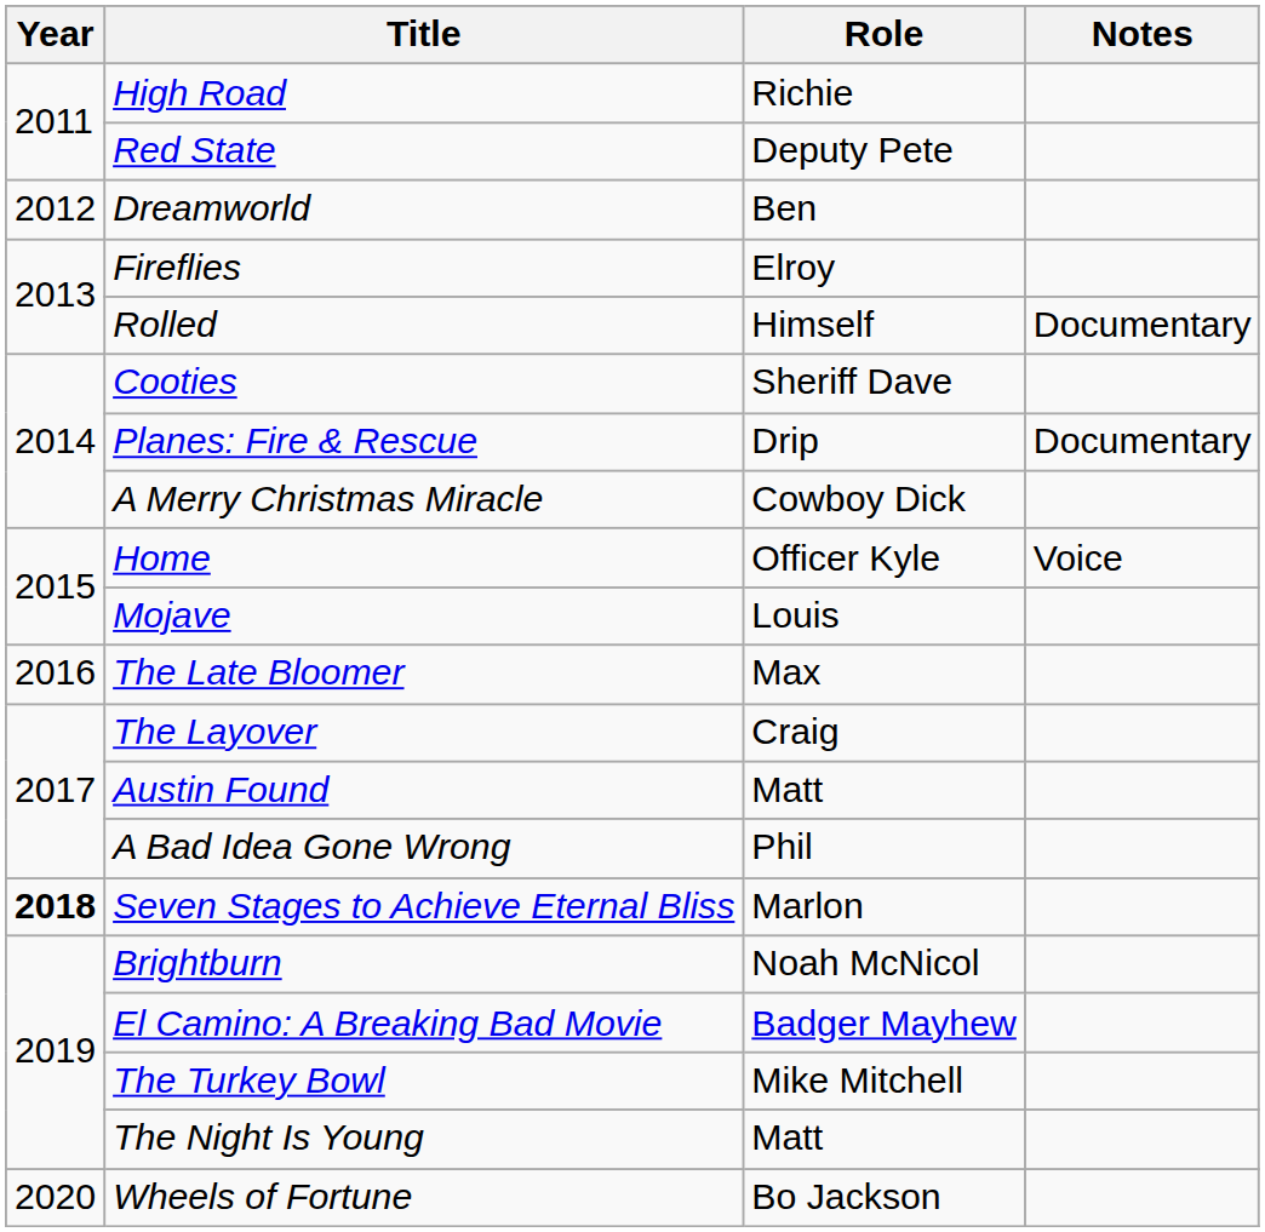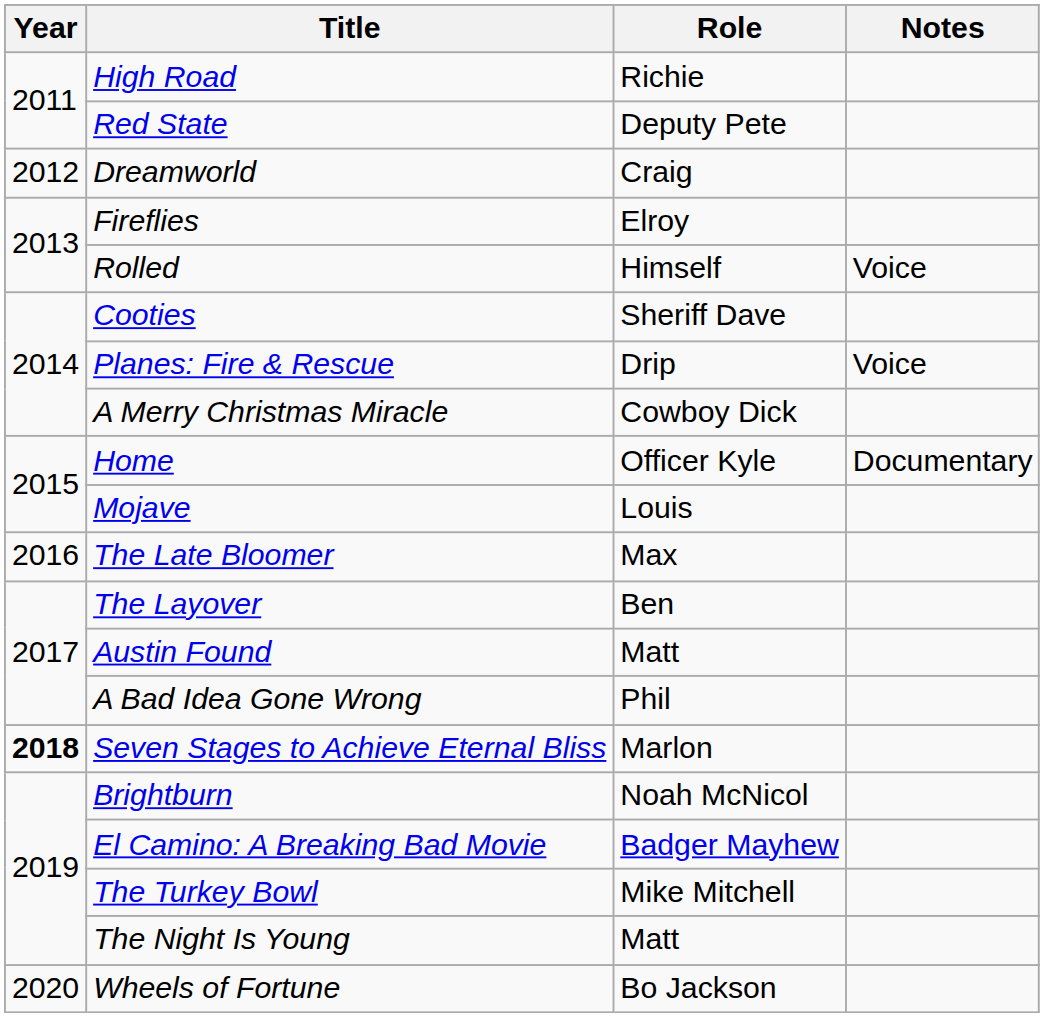Dreamworld | Role: Ben -> Craig
Rolled | Notes: Documentary -> Voice
Planes: Fire & Rescue | Notes: Documentary -> Voice
Home | Notes: Voice -> Documentary
The Layover | Role: Craig -> Ben
